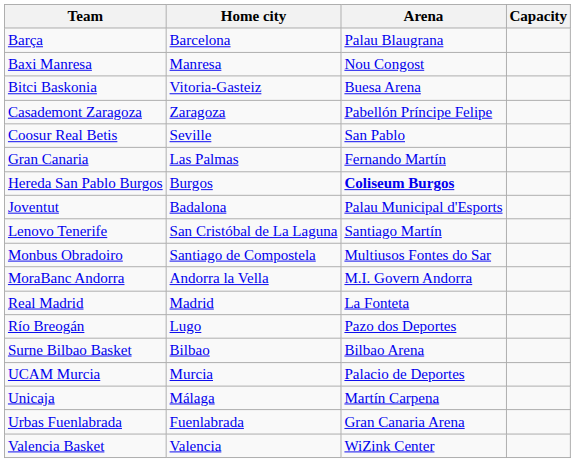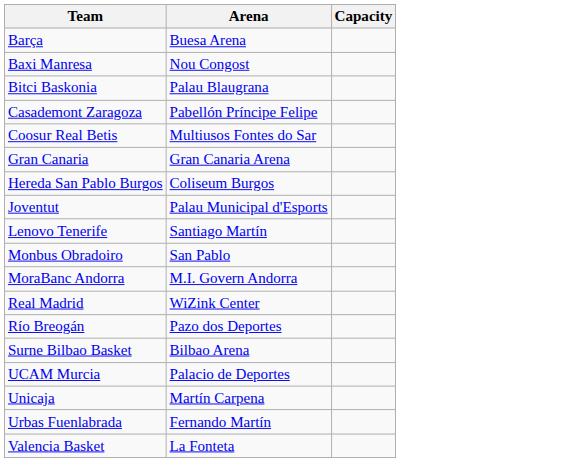- column: Home city | Barcelona | Manresa | Vitoria-Gasteiz | Zaragoza | Seville | Las Palmas | Burgos | Badalona | San Cristóbal de La Laguna | Santiago de Compostela | Andorra la Vella | Madrid | Lugo | Bilbao | Murcia | Málaga | Fuenlabrada | Valencia
Barça | Arena: Palau Blaugrana -> Buesa Arena
Bitci Baskonia | Arena: Buesa Arena -> Palau Blaugrana
Coosur Real Betis | Arena: San Pablo -> Multiusos Fontes do Sar
Gran Canaria | Arena: Fernando Martín -> Gran Canaria Arena
Hereda San Pablo Burgos | Arena: bold -> normal
Monbus Obradoiro | Arena: Multiusos Fontes do Sar -> San Pablo
Real Madrid | Arena: La Fonteta -> WiZink Center
Urbas Fuenlabrada | Arena: Gran Canaria Arena -> Fernando Martín
Valencia Basket | Arena: WiZink Center -> La Fonteta
